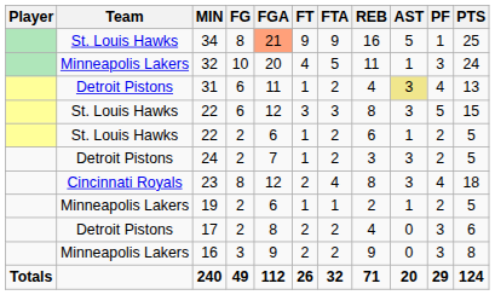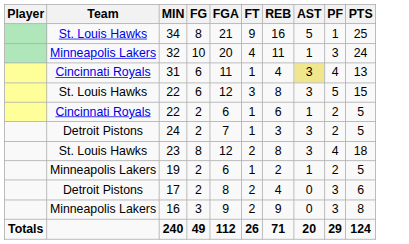- column: FTA | 9 | 5 | 2 | 3 | 2 | 2 | 4 | 1 | 2 | 2 | 32
34 | FGA: lightsalmon background -> no background
31 | Team: Detroit Pistons -> Cincinnati Royals
22 / 2 | Team: St. Louis Hawks -> Cincinnati Royals
23 | Team: Cincinnati Royals -> St. Louis Hawks
